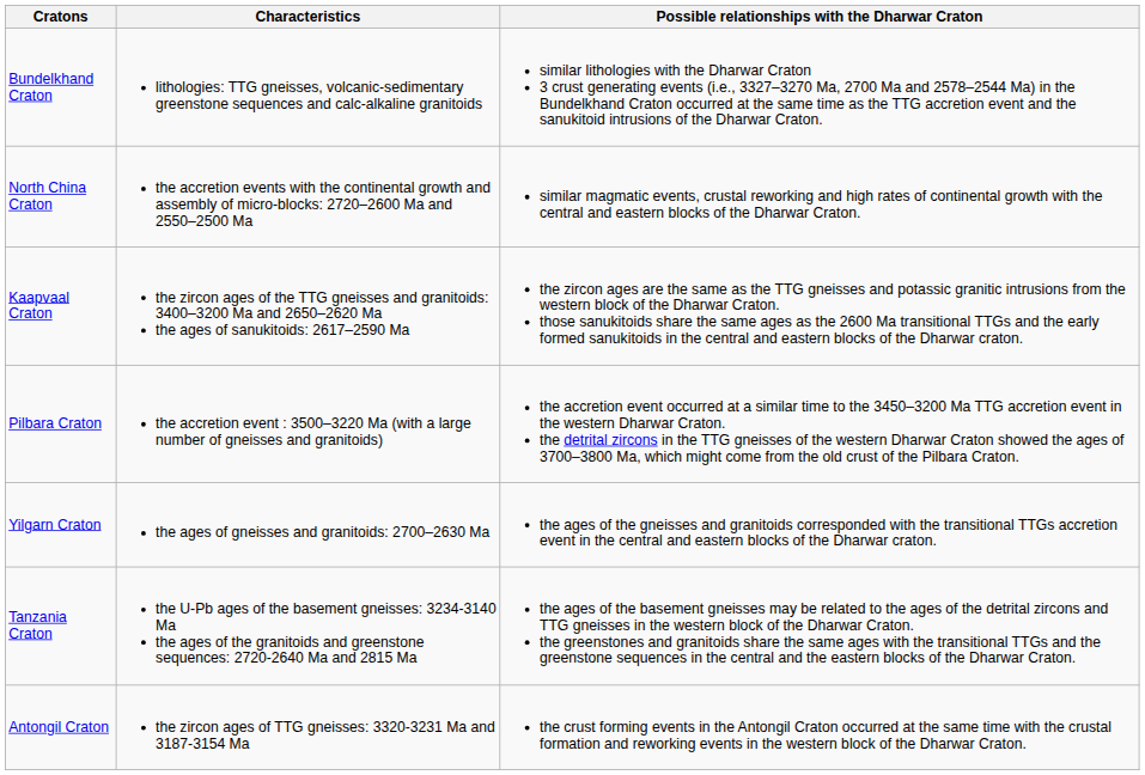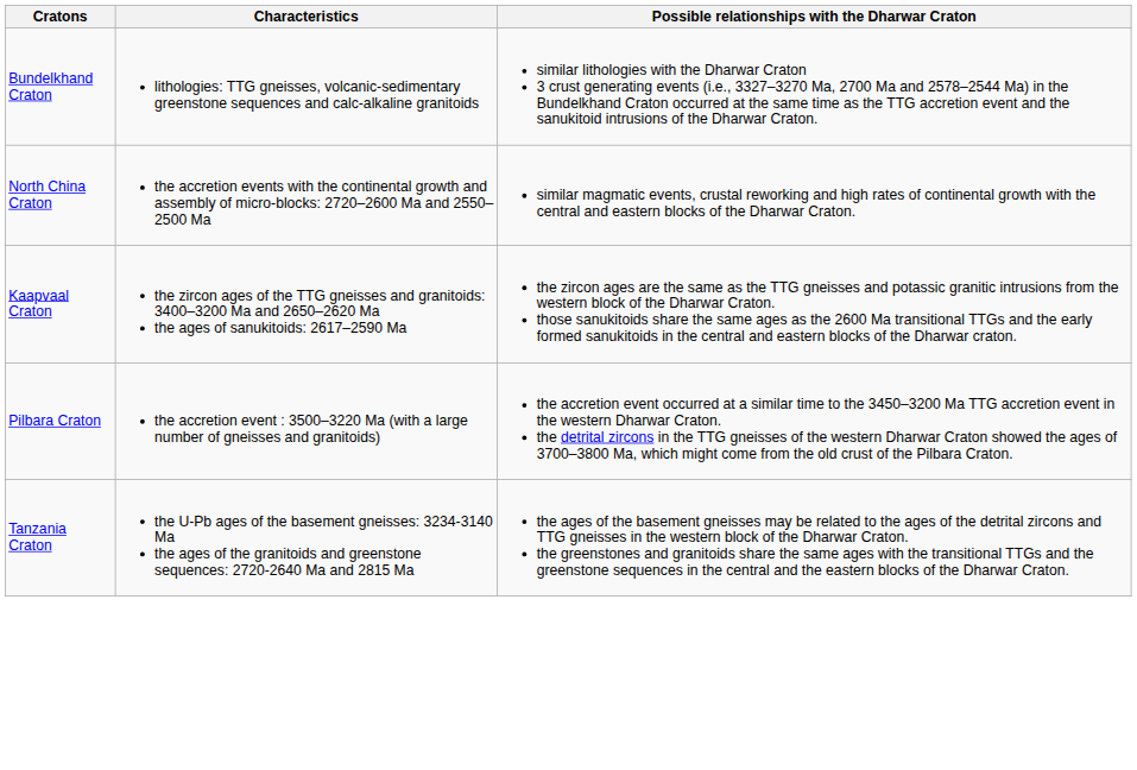- row: Yilgarn Craton | the ages of gneisses and granitoids: 2700–2630 Ma | the ages of the gneisses and granitoids corresponded with the transitional TTGs accretion event in the central and eastern blocks of the Dharwar craton.
- row: Antongil Craton | the zircon ages of TTG gneisses: 3320-3231 Ma and 3187-3154 Ma | the crust forming events in the Antongil Craton occurred at the same time with the crustal formation and reworking events in the western block of the Dharwar Craton.
